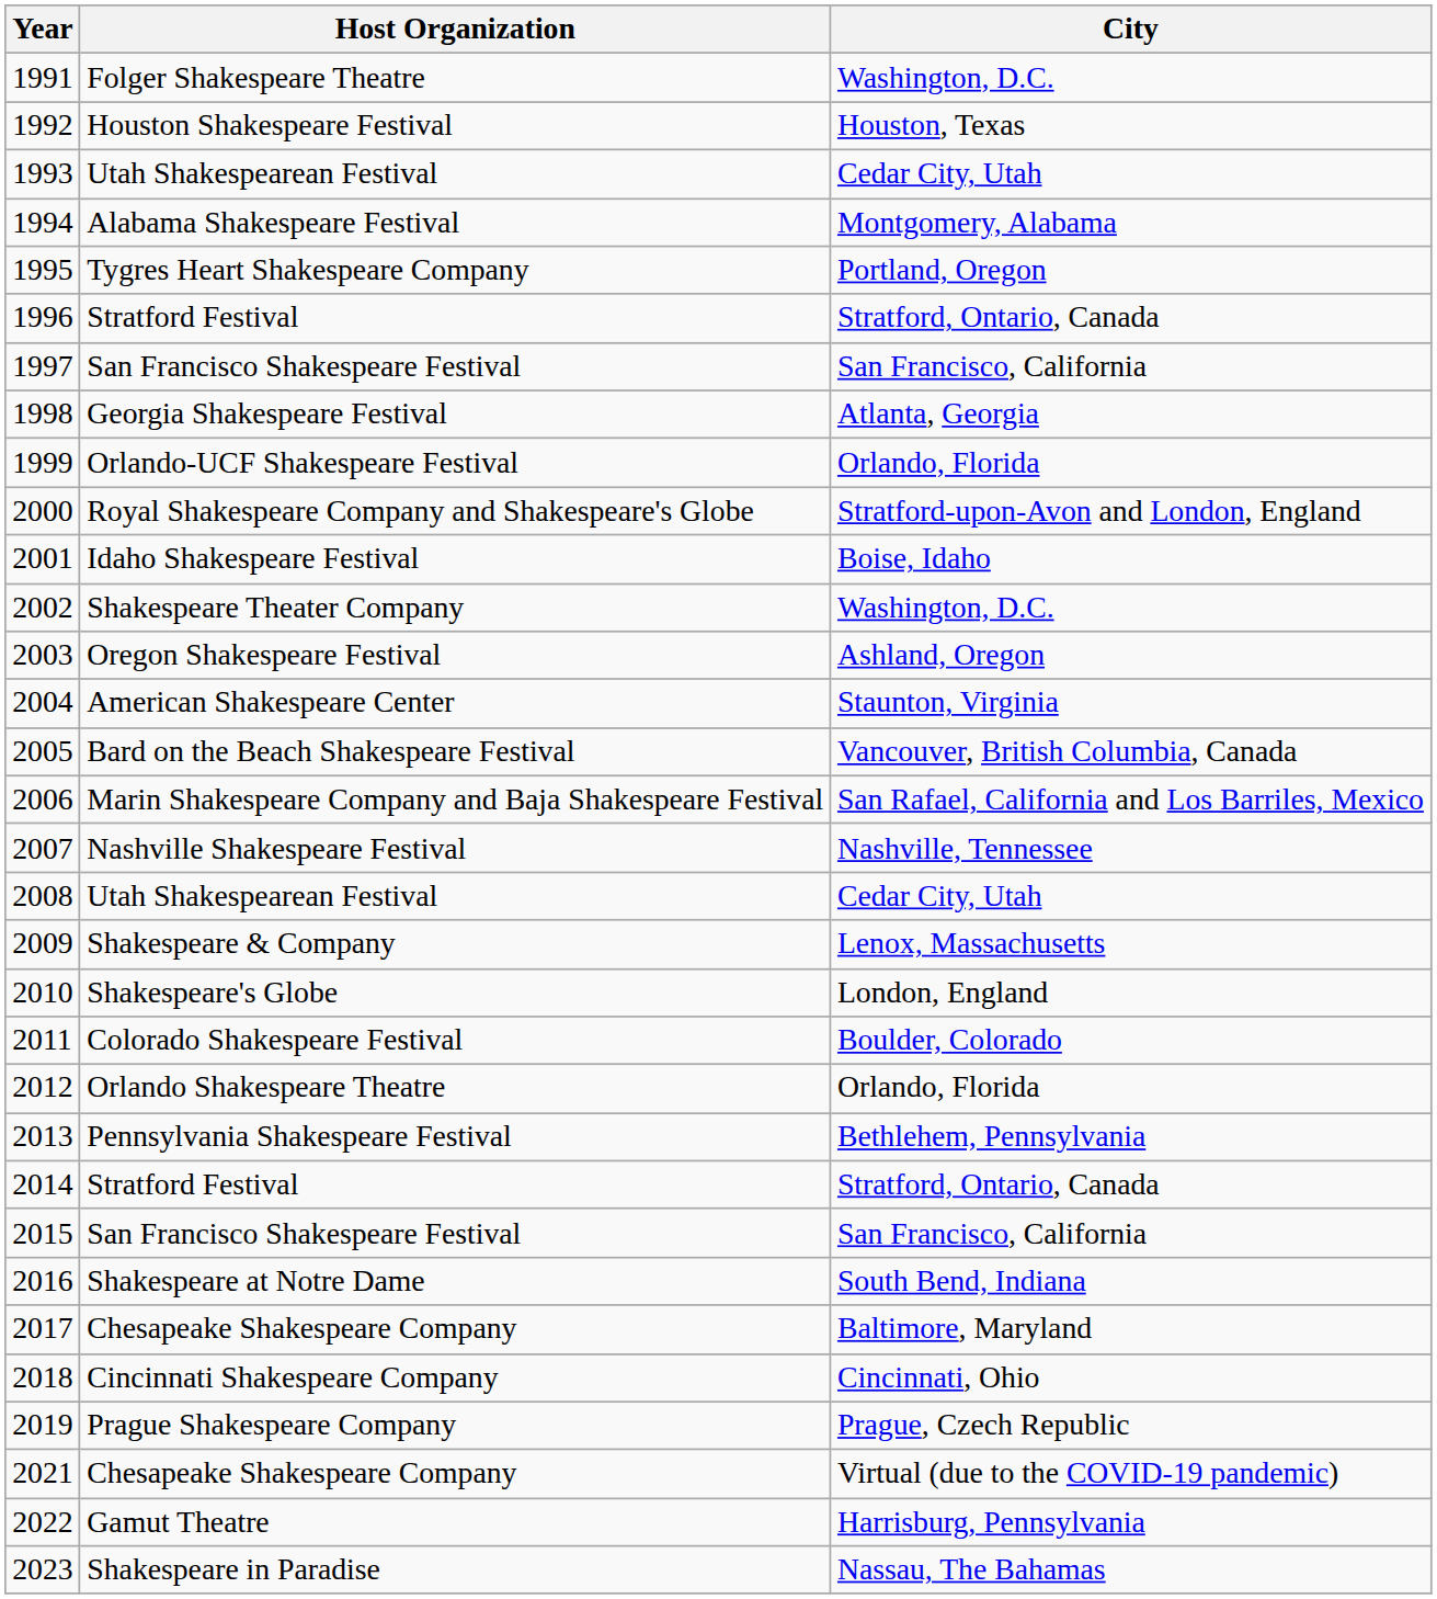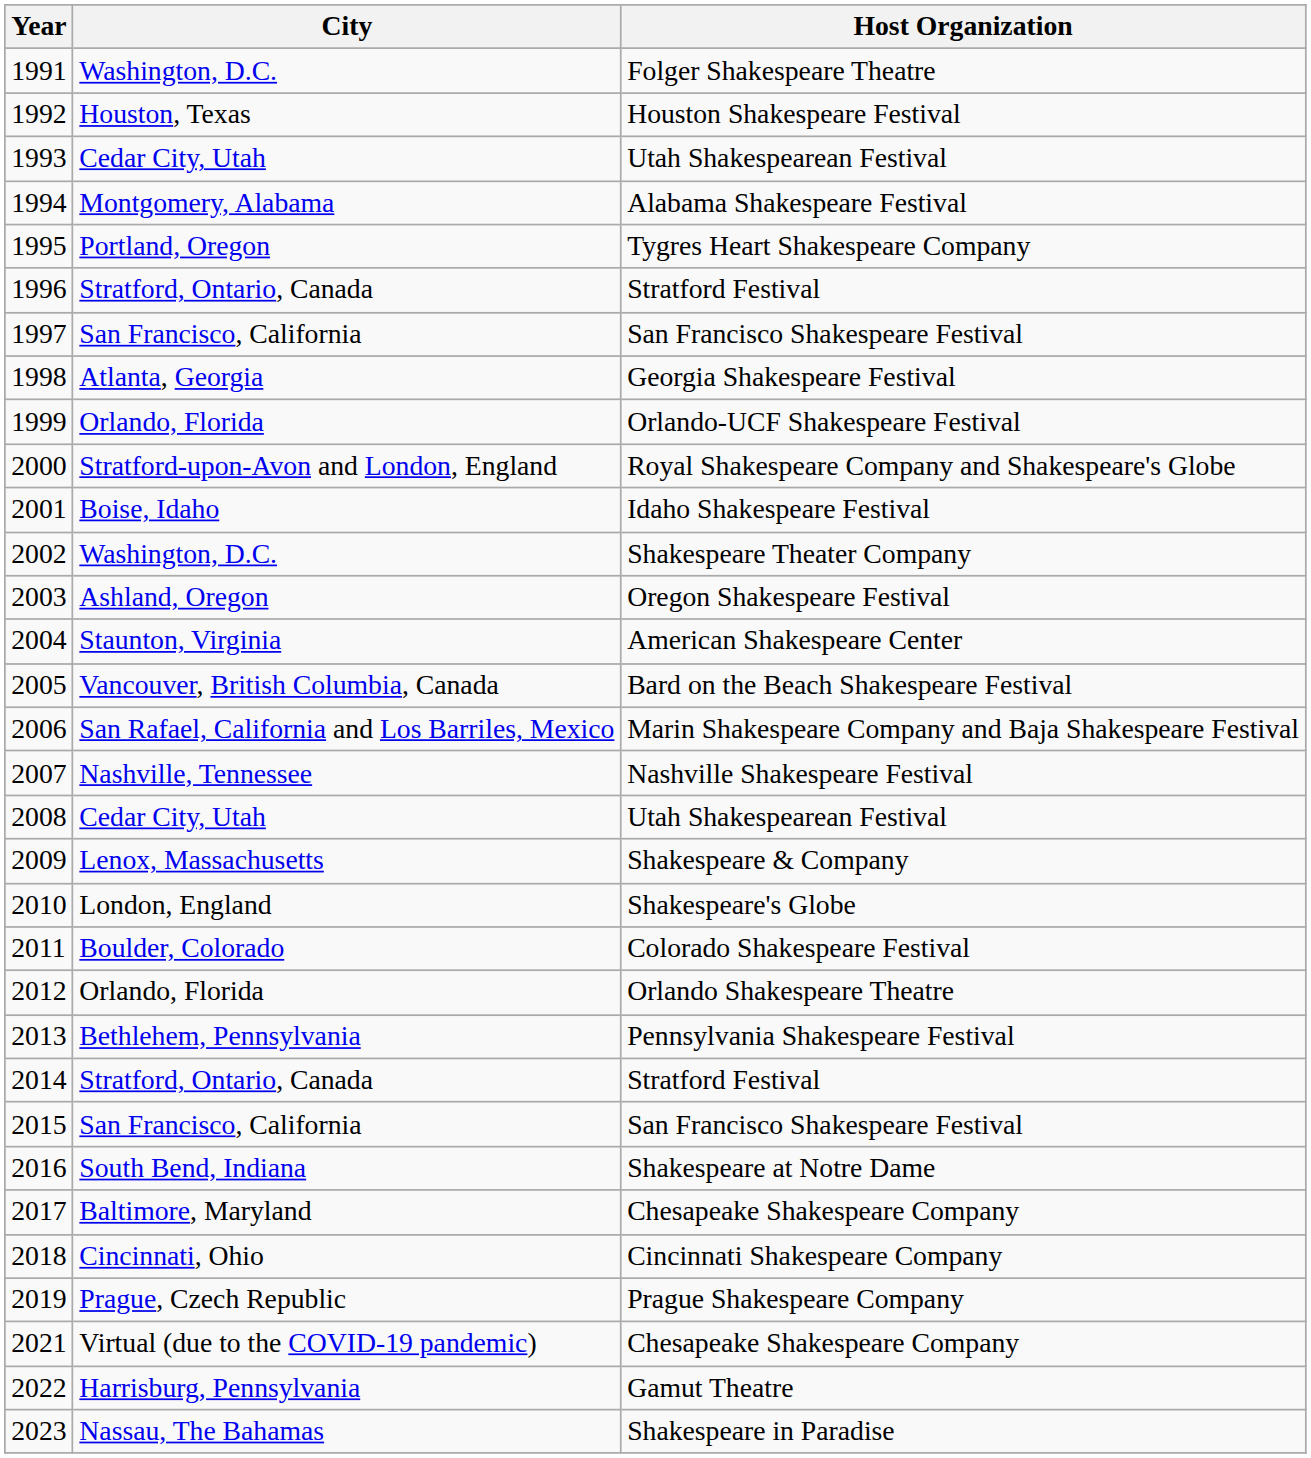columns swapped: Host Organization <-> City
